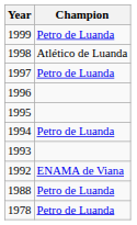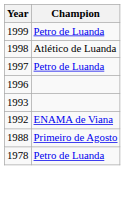- row: 1995
- row: 1994 | Petro de Luanda
1988 | Champion: Petro de Luanda -> Primeiro de Agosto
